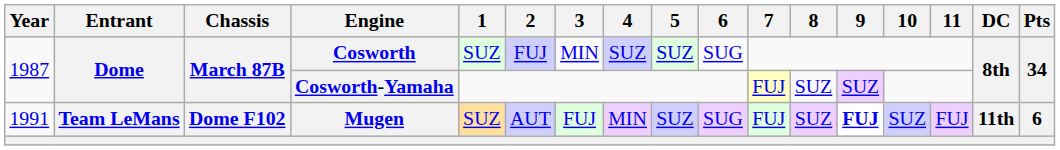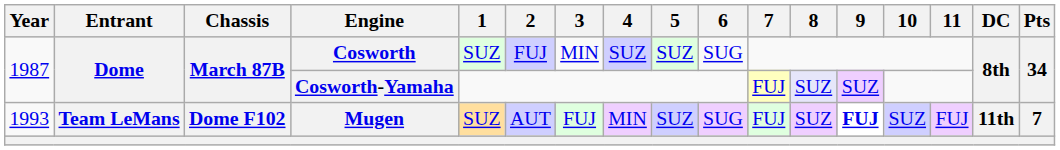Cosworth-Yamaha | 8: no background -> lavender background
Mugen | Year: 1991 -> 1993
Mugen | Pts: 6 -> 7
